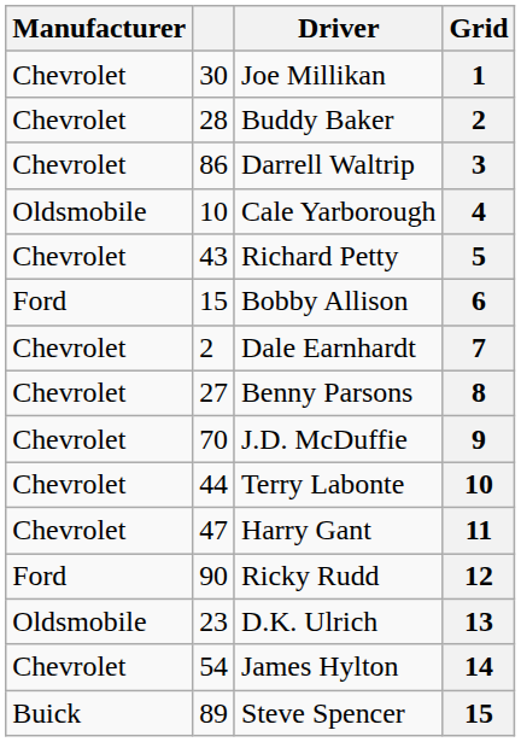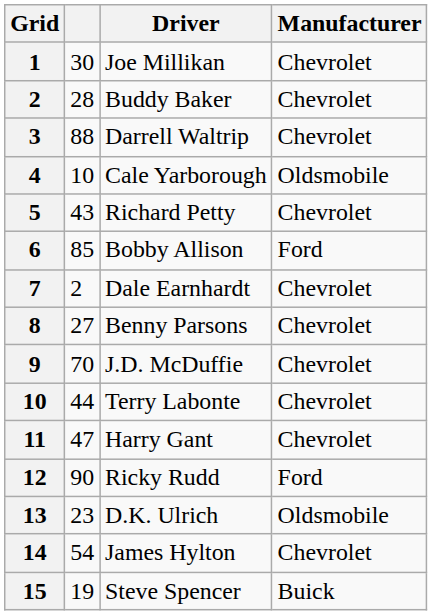columns swapped: Grid <-> Manufacturer
Darrell Waltrip | column 2: 86 -> 88
Bobby Allison | column 2: 15 -> 85
Steve Spencer | column 2: 89 -> 19
